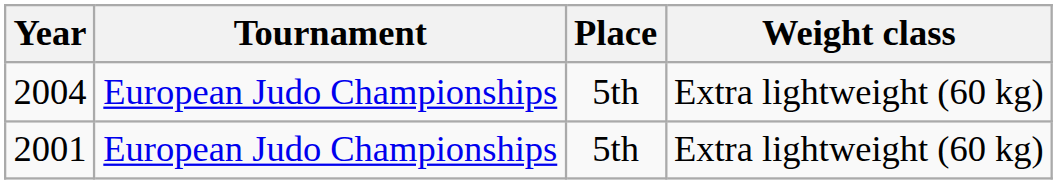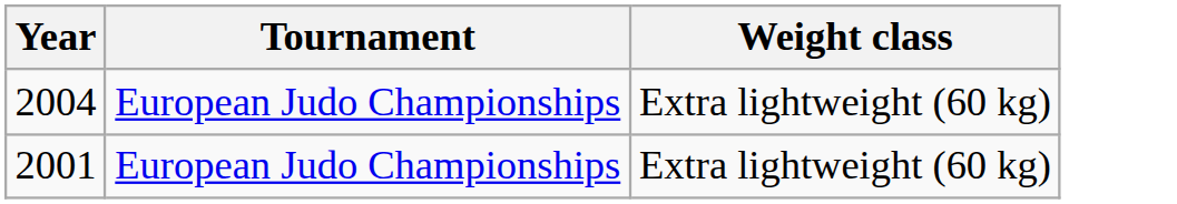- column: Place | 5th | 5th
